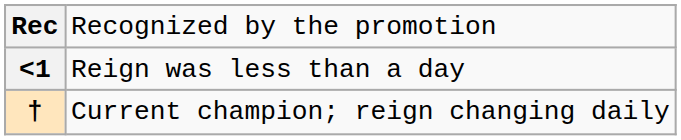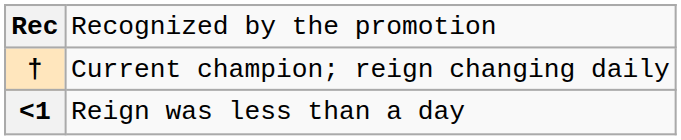rows swapped: † <-> <1
